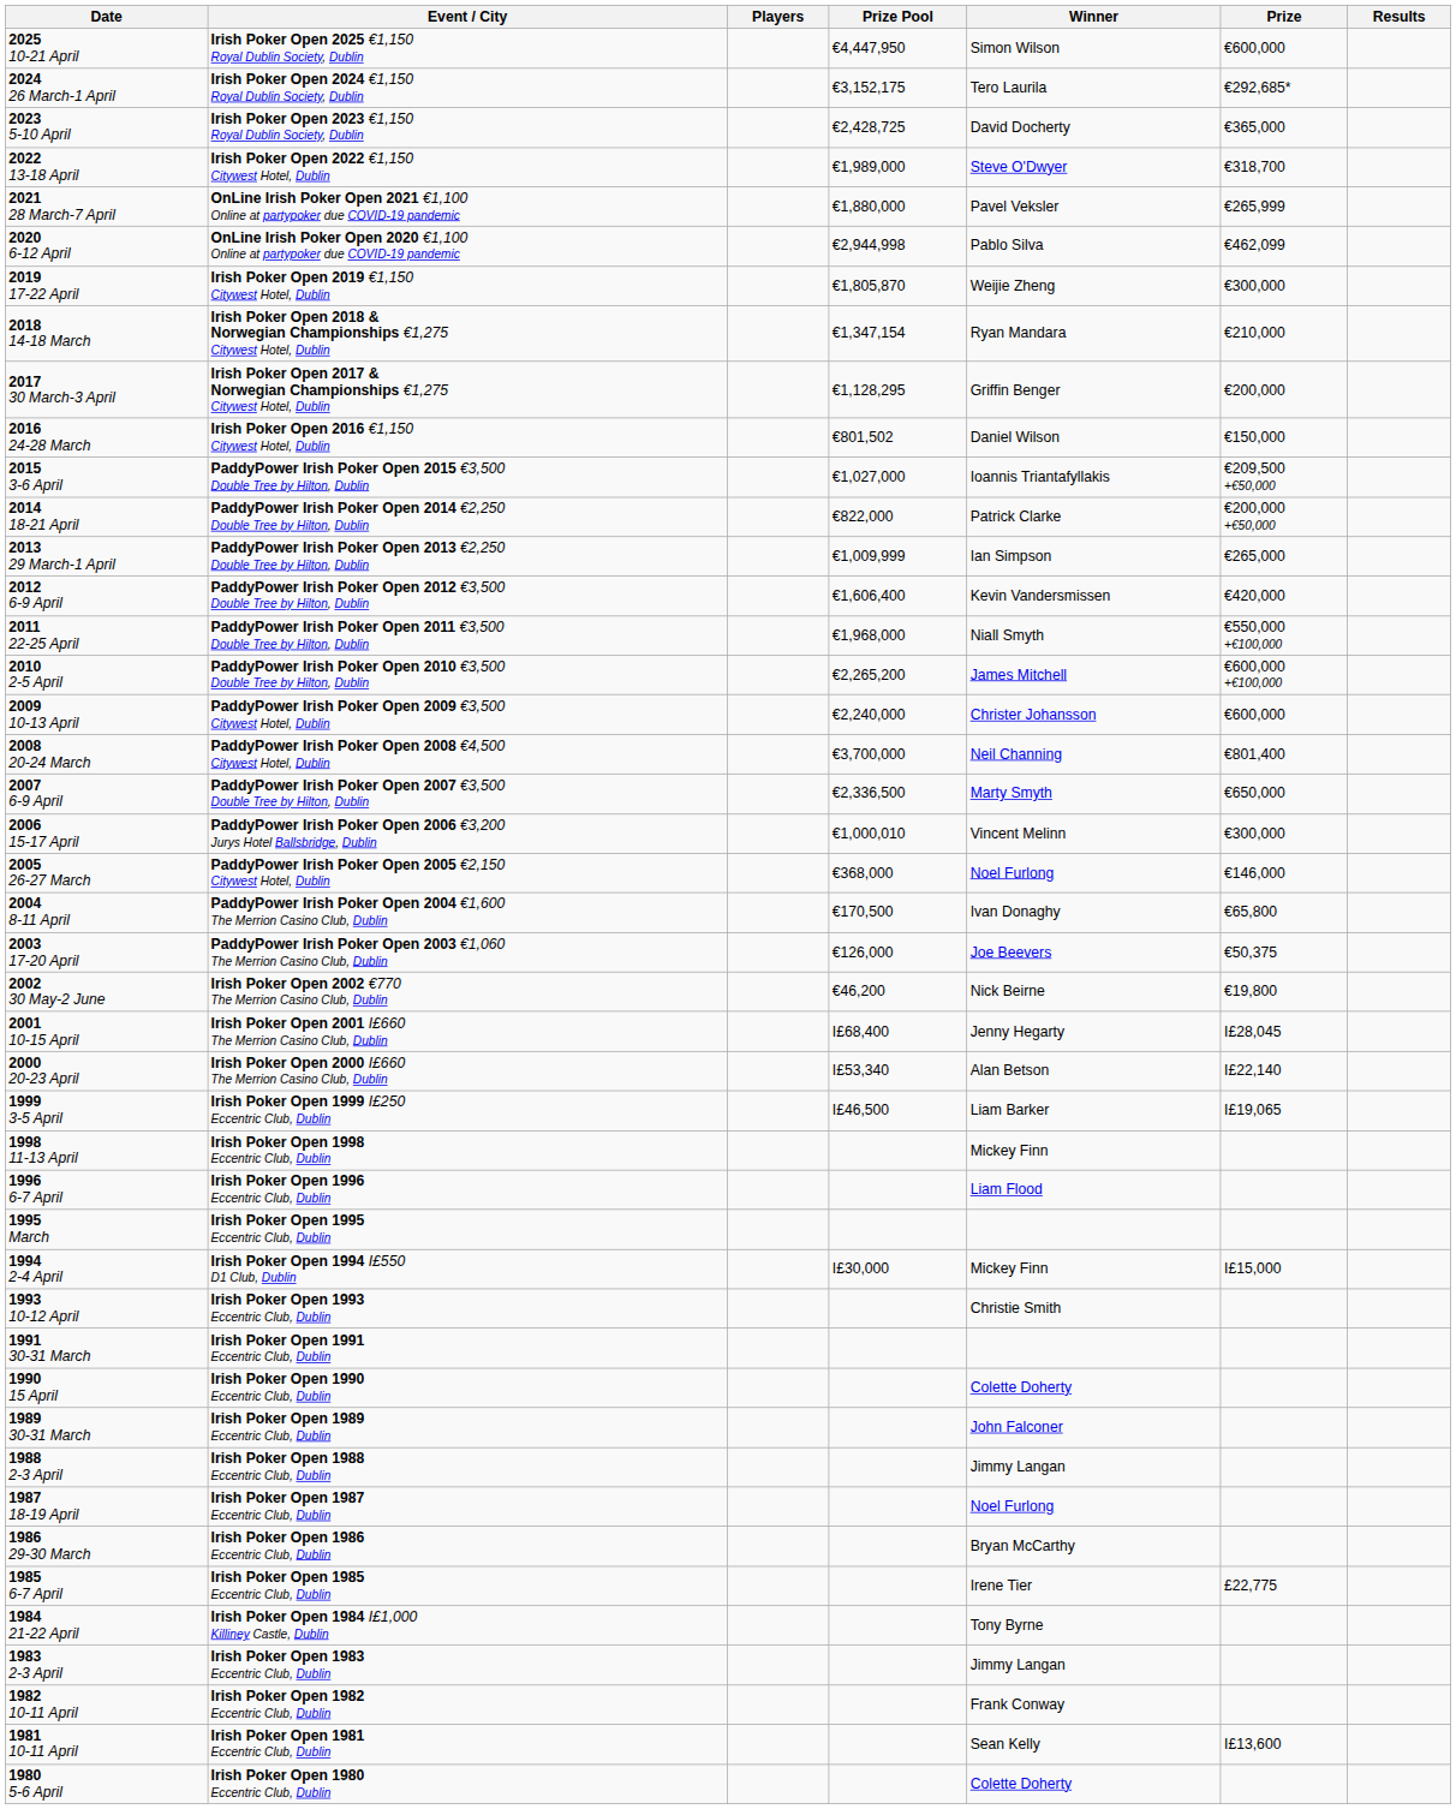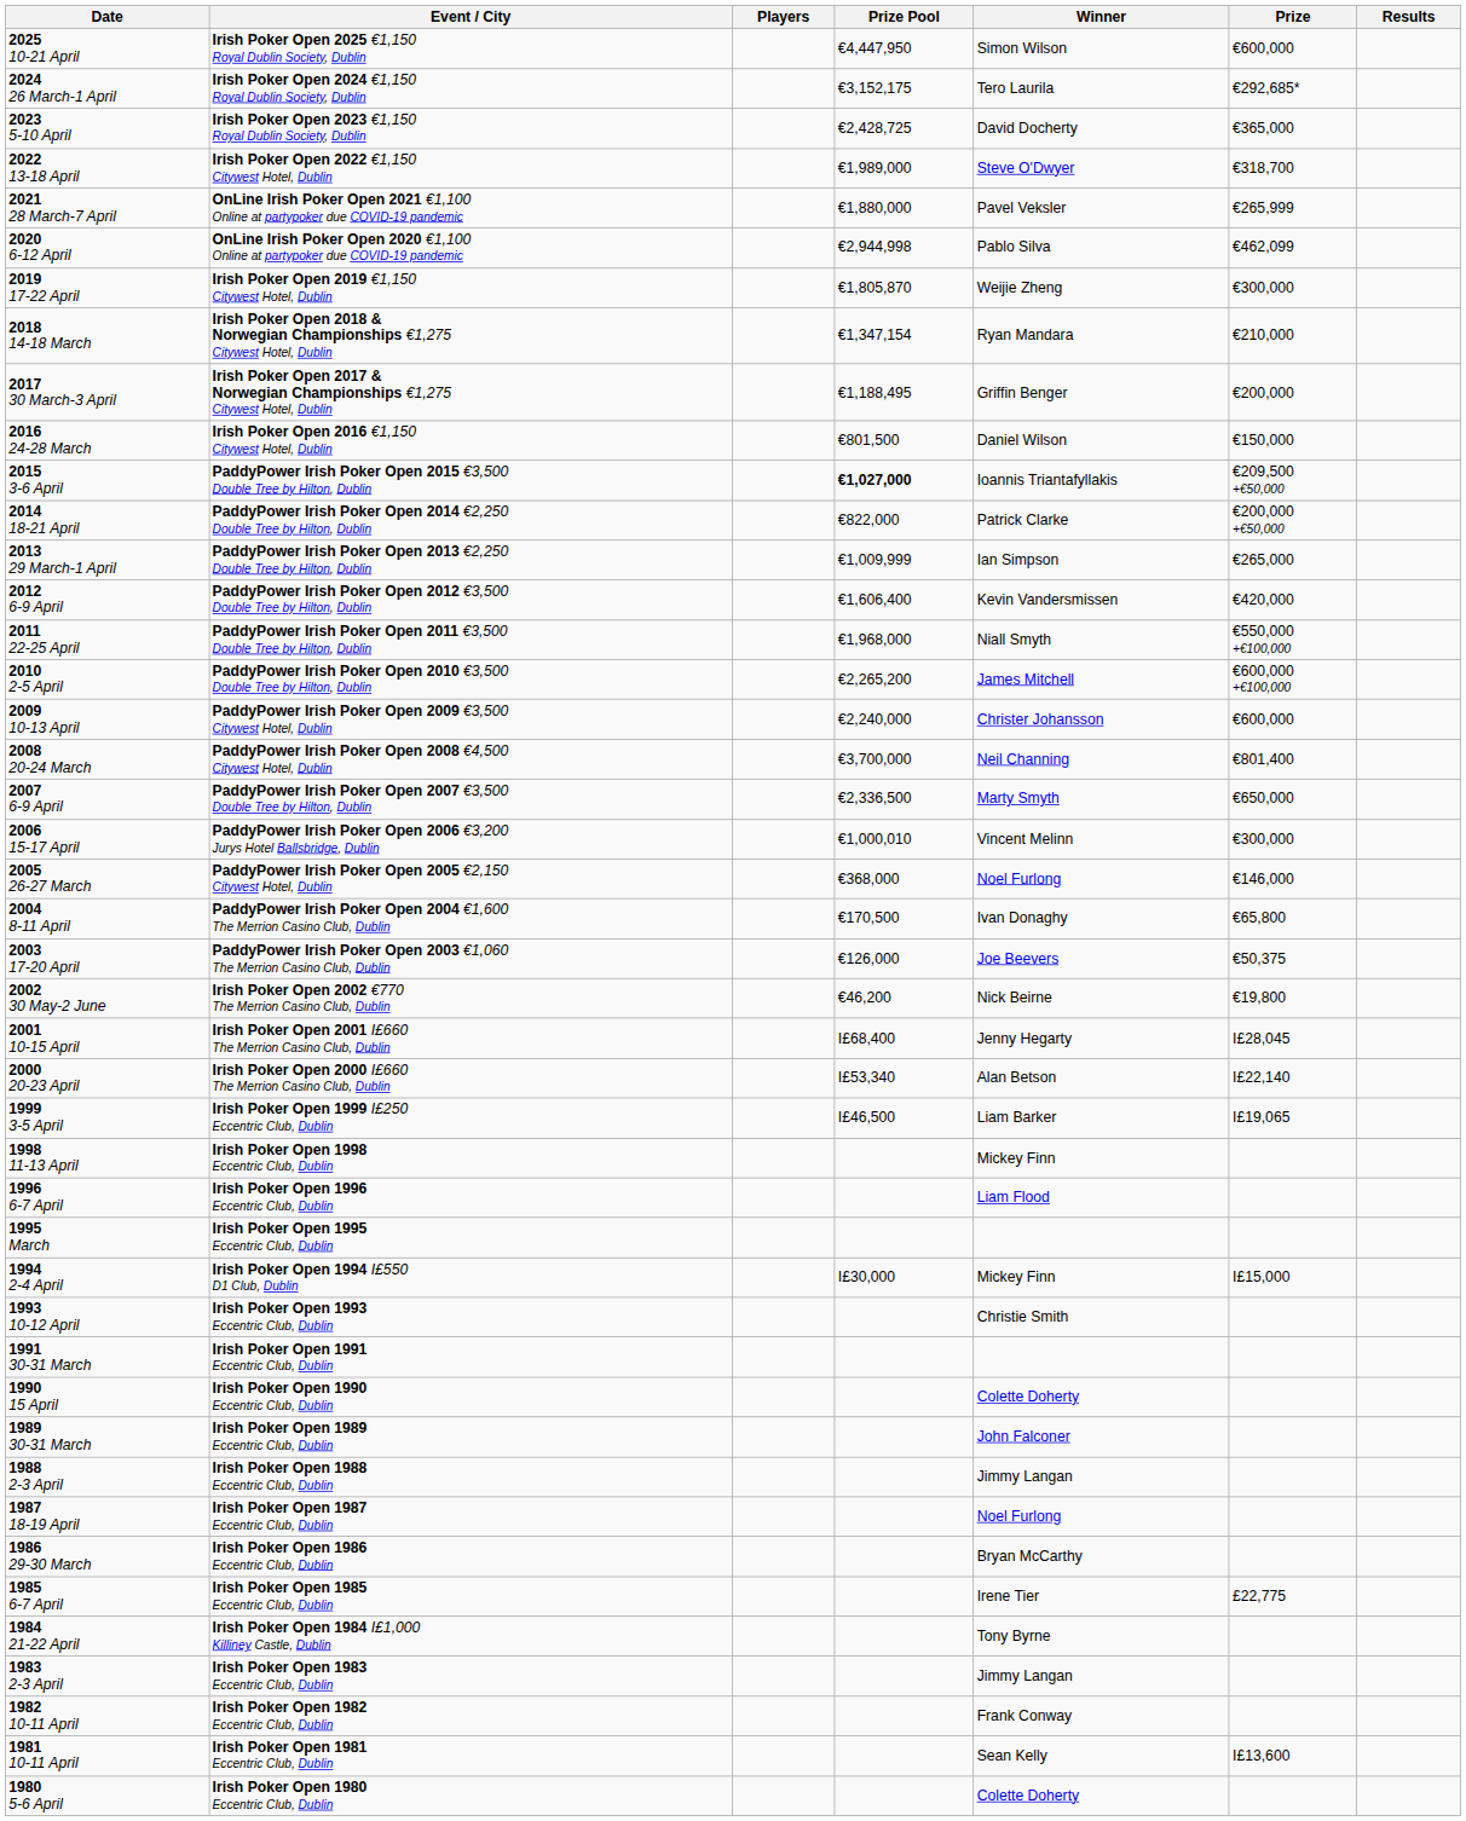2017 30 March-3 April | Prize Pool: €1,128,295 -> €1,188,495
2016 24-28 March | Prize Pool: €801,502 -> €801,500
2015 3-6 April | Prize Pool: normal -> bold
